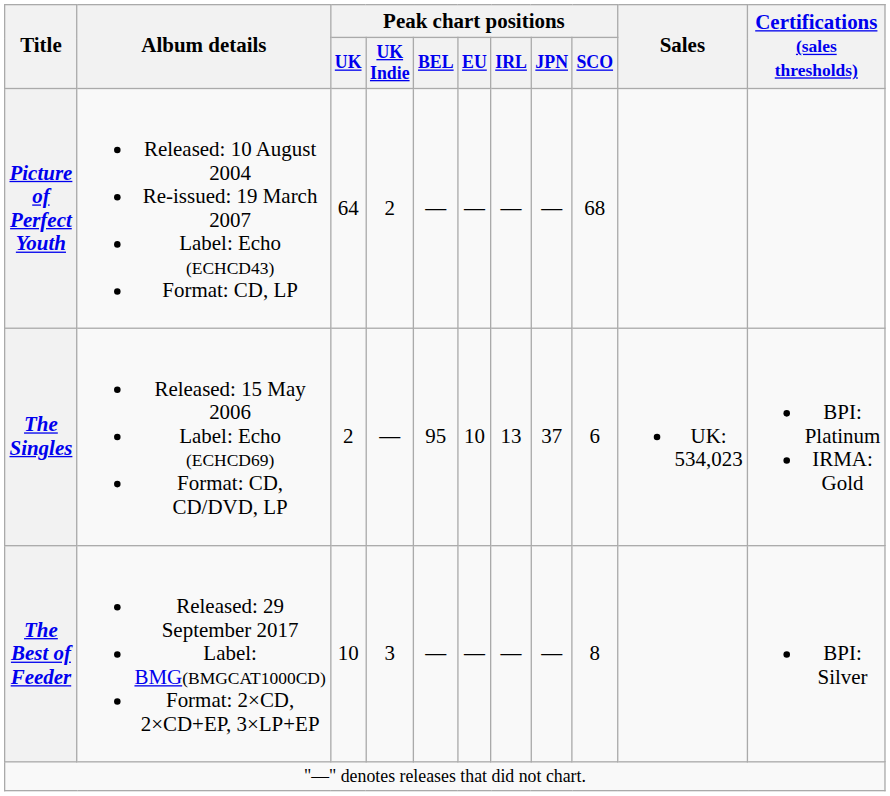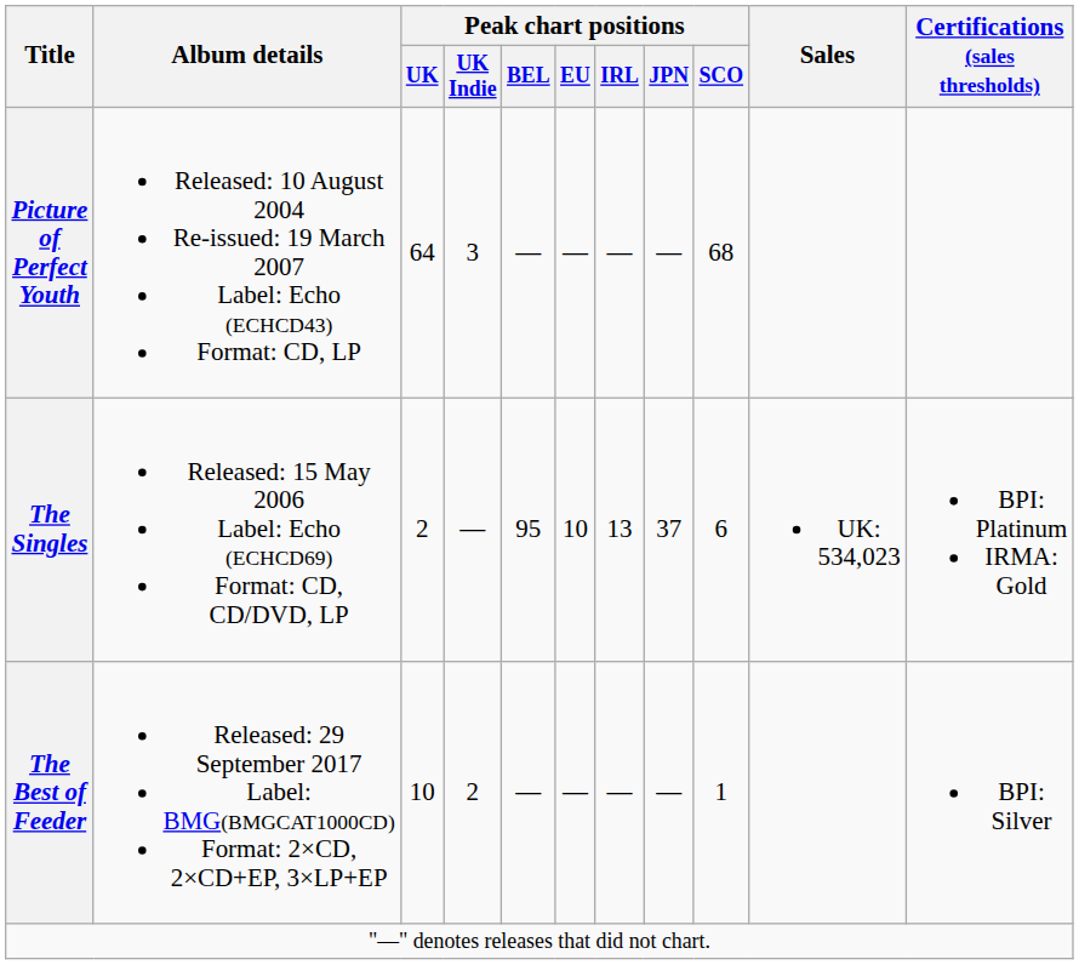Picture of Perfect Youth | Peak chart positions / UK Indie: 2 -> 3
The Best of Feeder | Peak chart positions / UK Indie: 3 -> 2
The Best of Feeder | Peak chart positions / SCO: 8 -> 1
